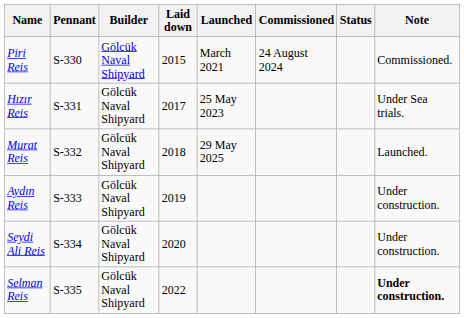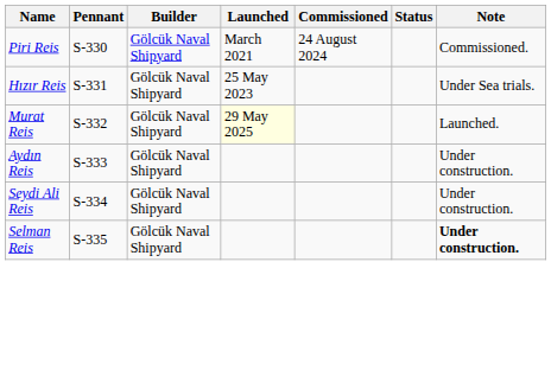- column: Laid down | 2015 | 2017 | 2018 | 2019 | 2020 | 2022
Murat Reis | Launched: no background -> lightyellow background
